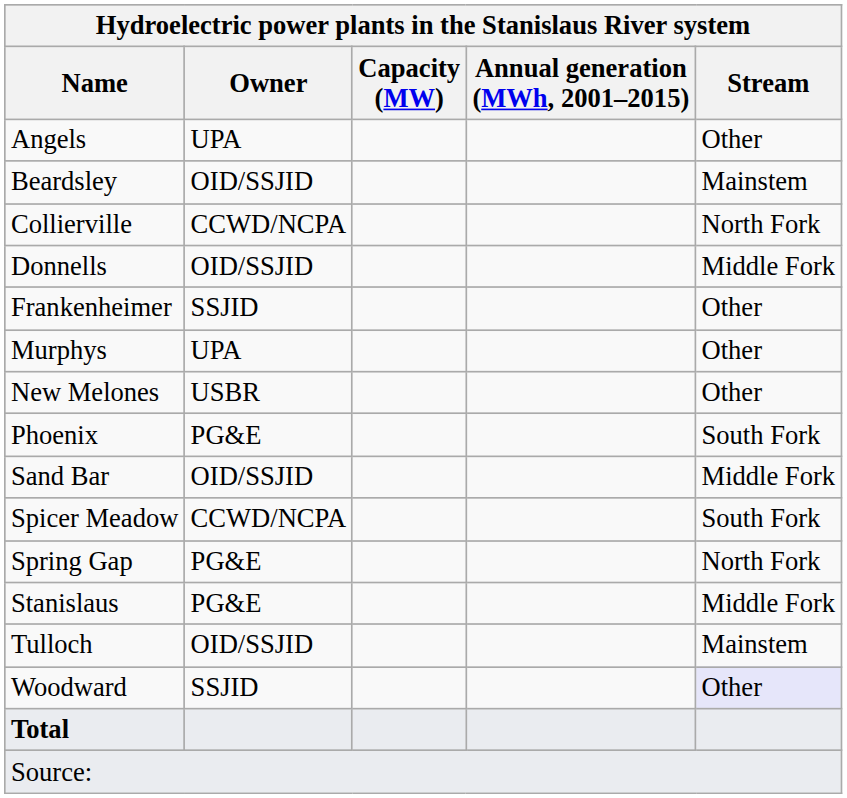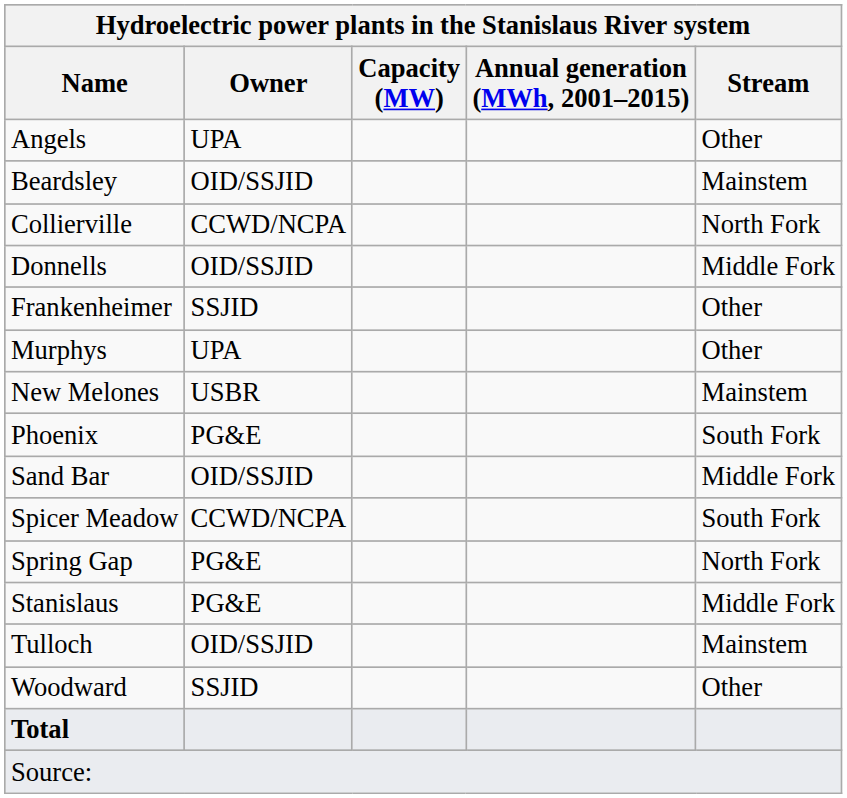New Melones | Stream: Other -> Mainstem
Woodward | Stream: lavender background -> no background
